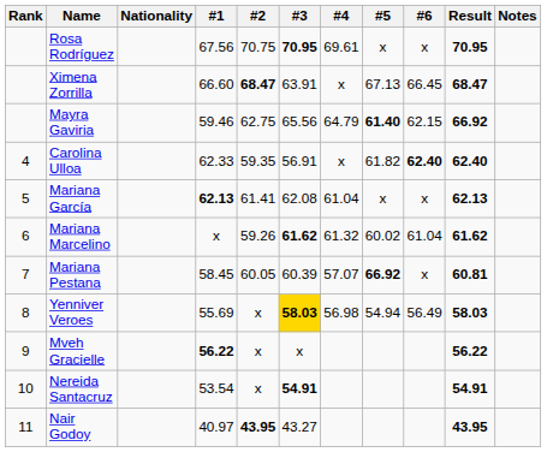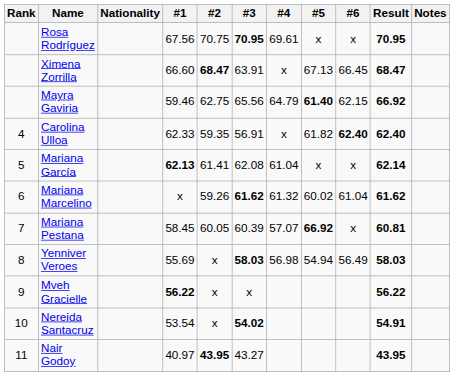Mariana García | Result: 62.13 -> 62.14
Yenniver Veroes | #3: gold background -> no background
Nereida Santacruz | #3: 54.91 -> 54.02
